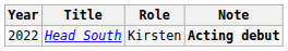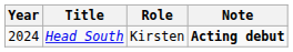Head South | Year: 2022 -> 2024
